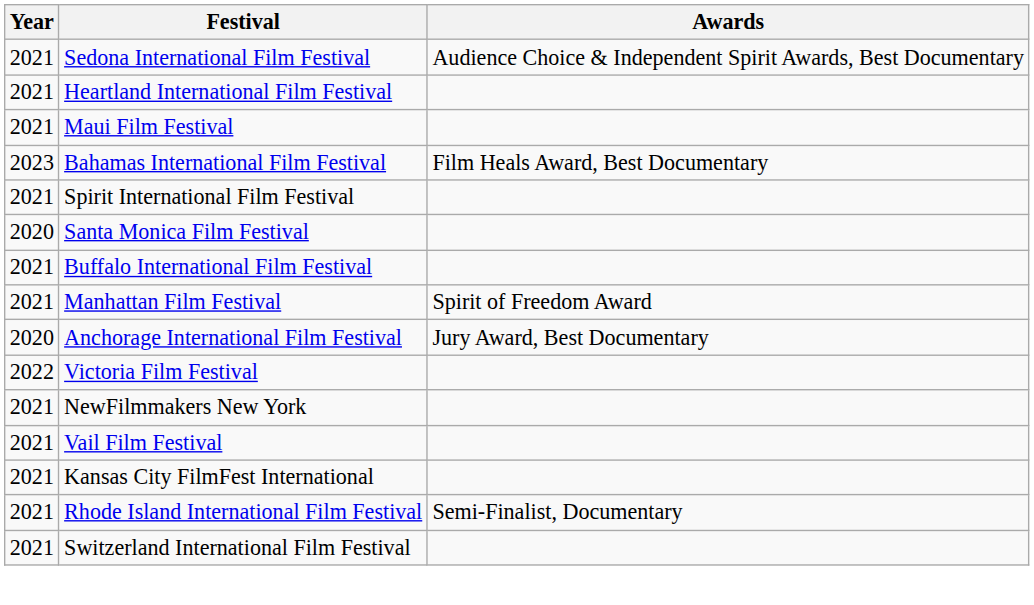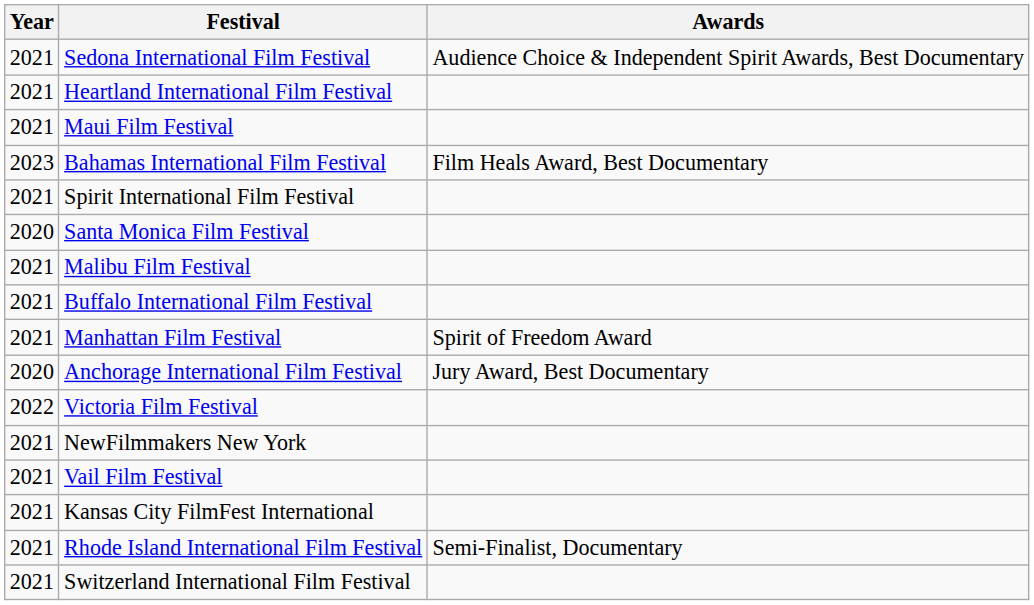+ row: 2021 | Malibu Film Festival
